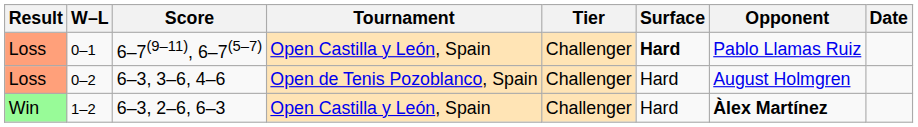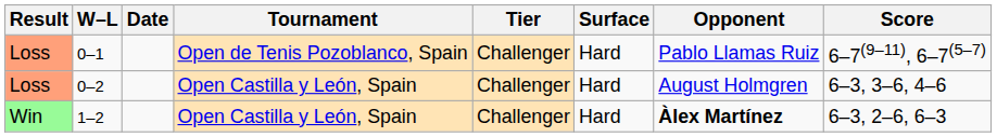columns swapped: Date <-> Score
0–1 | Tournament: Open Castilla y León, Spain -> Open de Tenis Pozoblanco, Spain
0–1 | Surface: bold -> normal
0–2 | Tournament: Open de Tenis Pozoblanco, Spain -> Open Castilla y León, Spain
